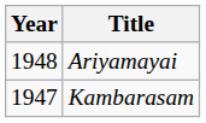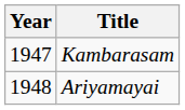rows swapped: Kambarasam <-> Ariyamayai
